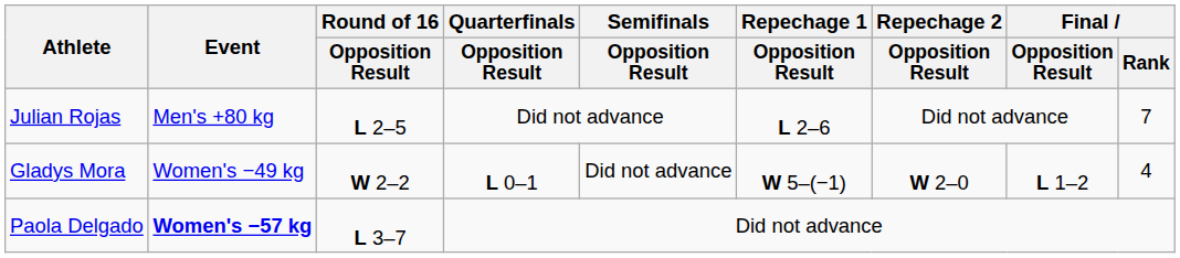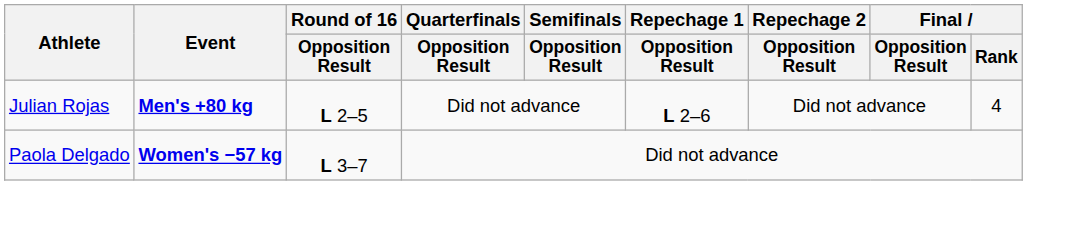Julian Rojas | Event: normal -> bold
Julian Rojas | Final / Rank: 7 -> 4
- row: Gladys Mora | Women's −49 kg | W 2–2 | L 0–1 | Did not advance | W 5–(−1) | W 2–0 | L 1–2 | 4
